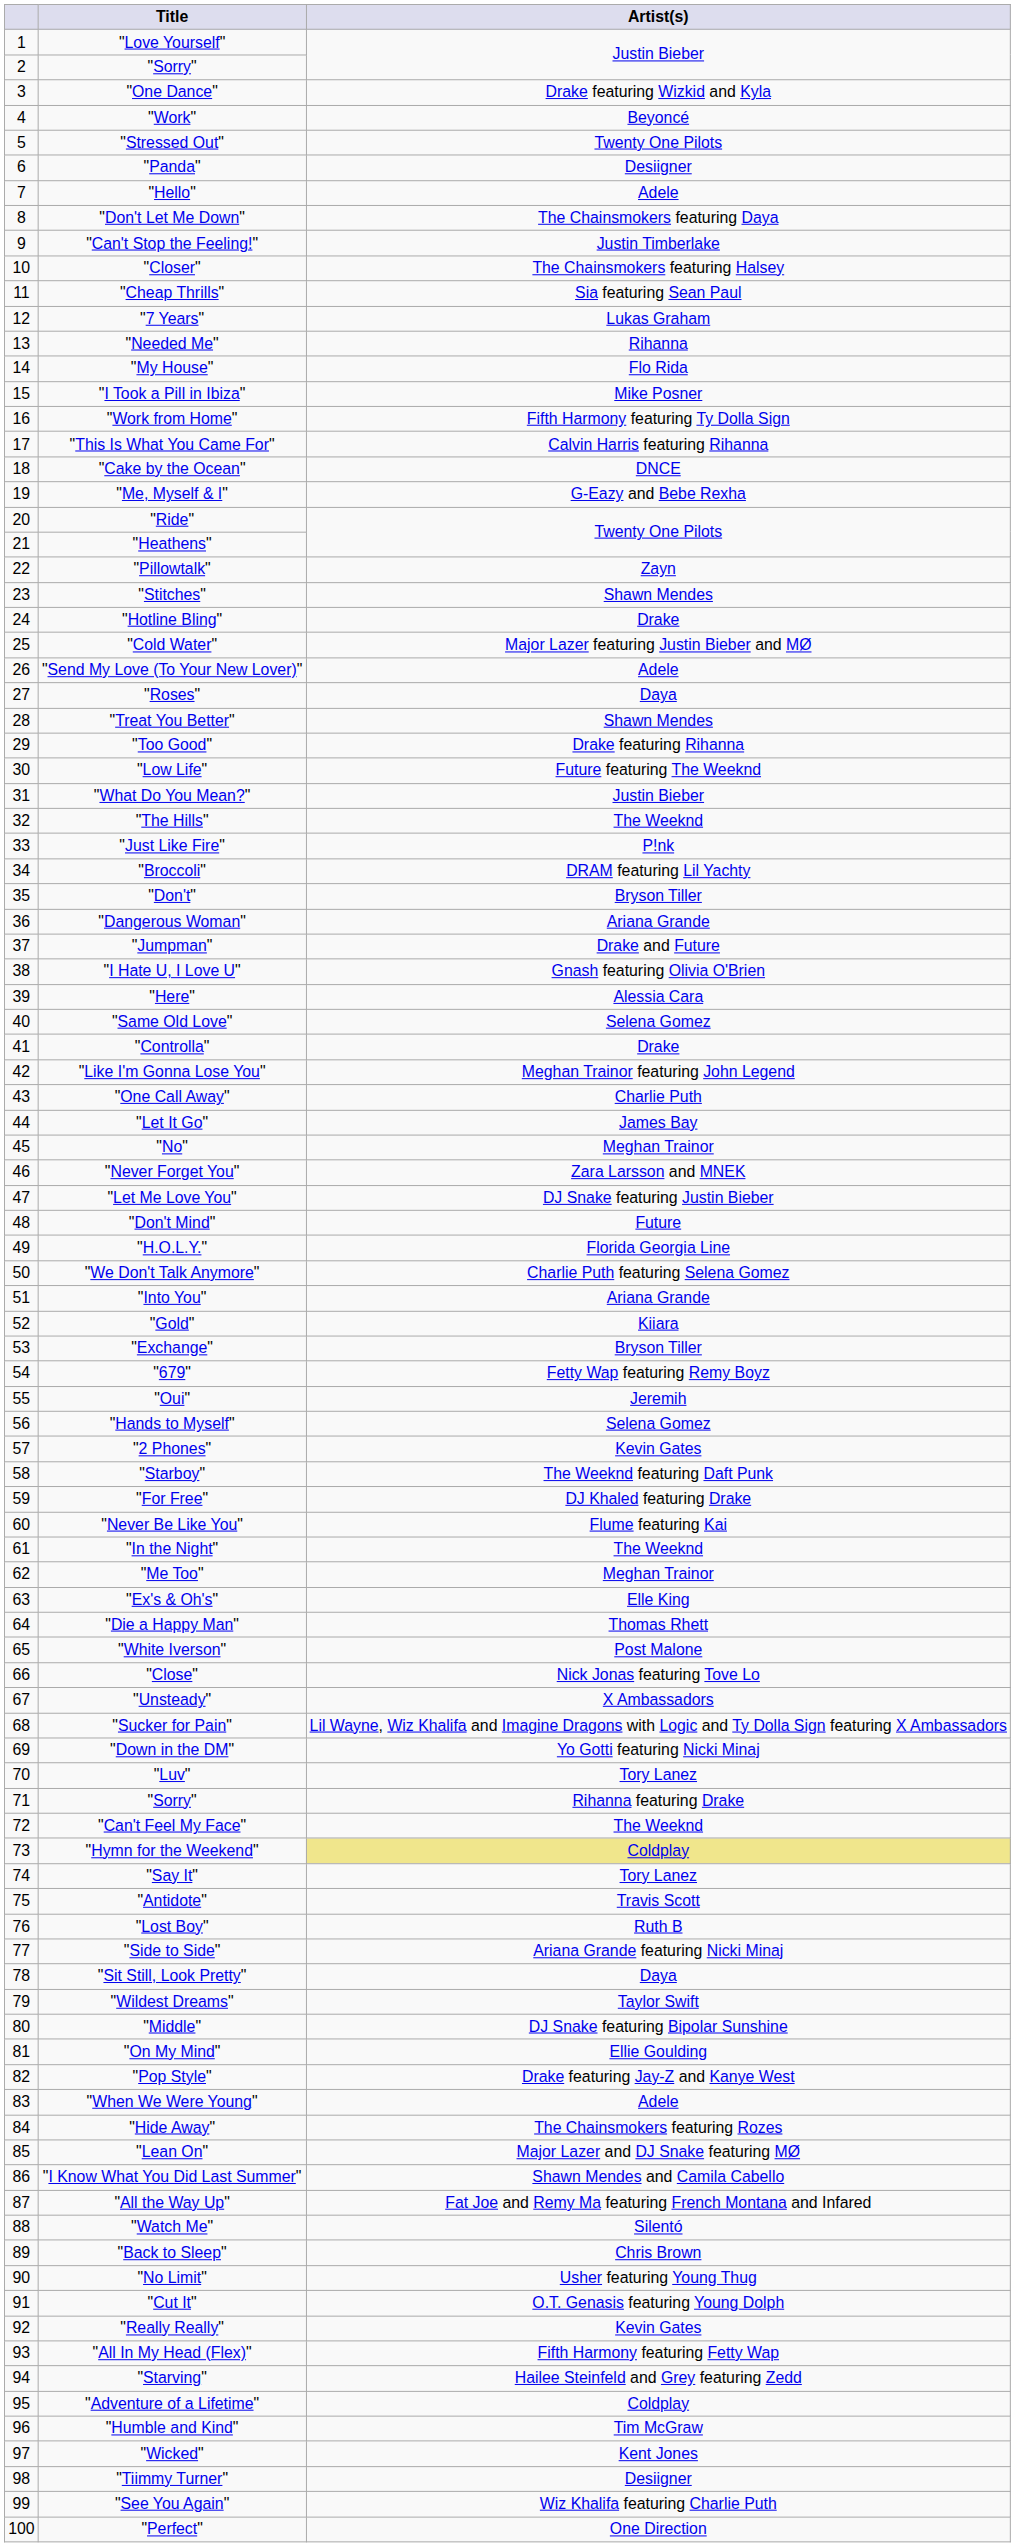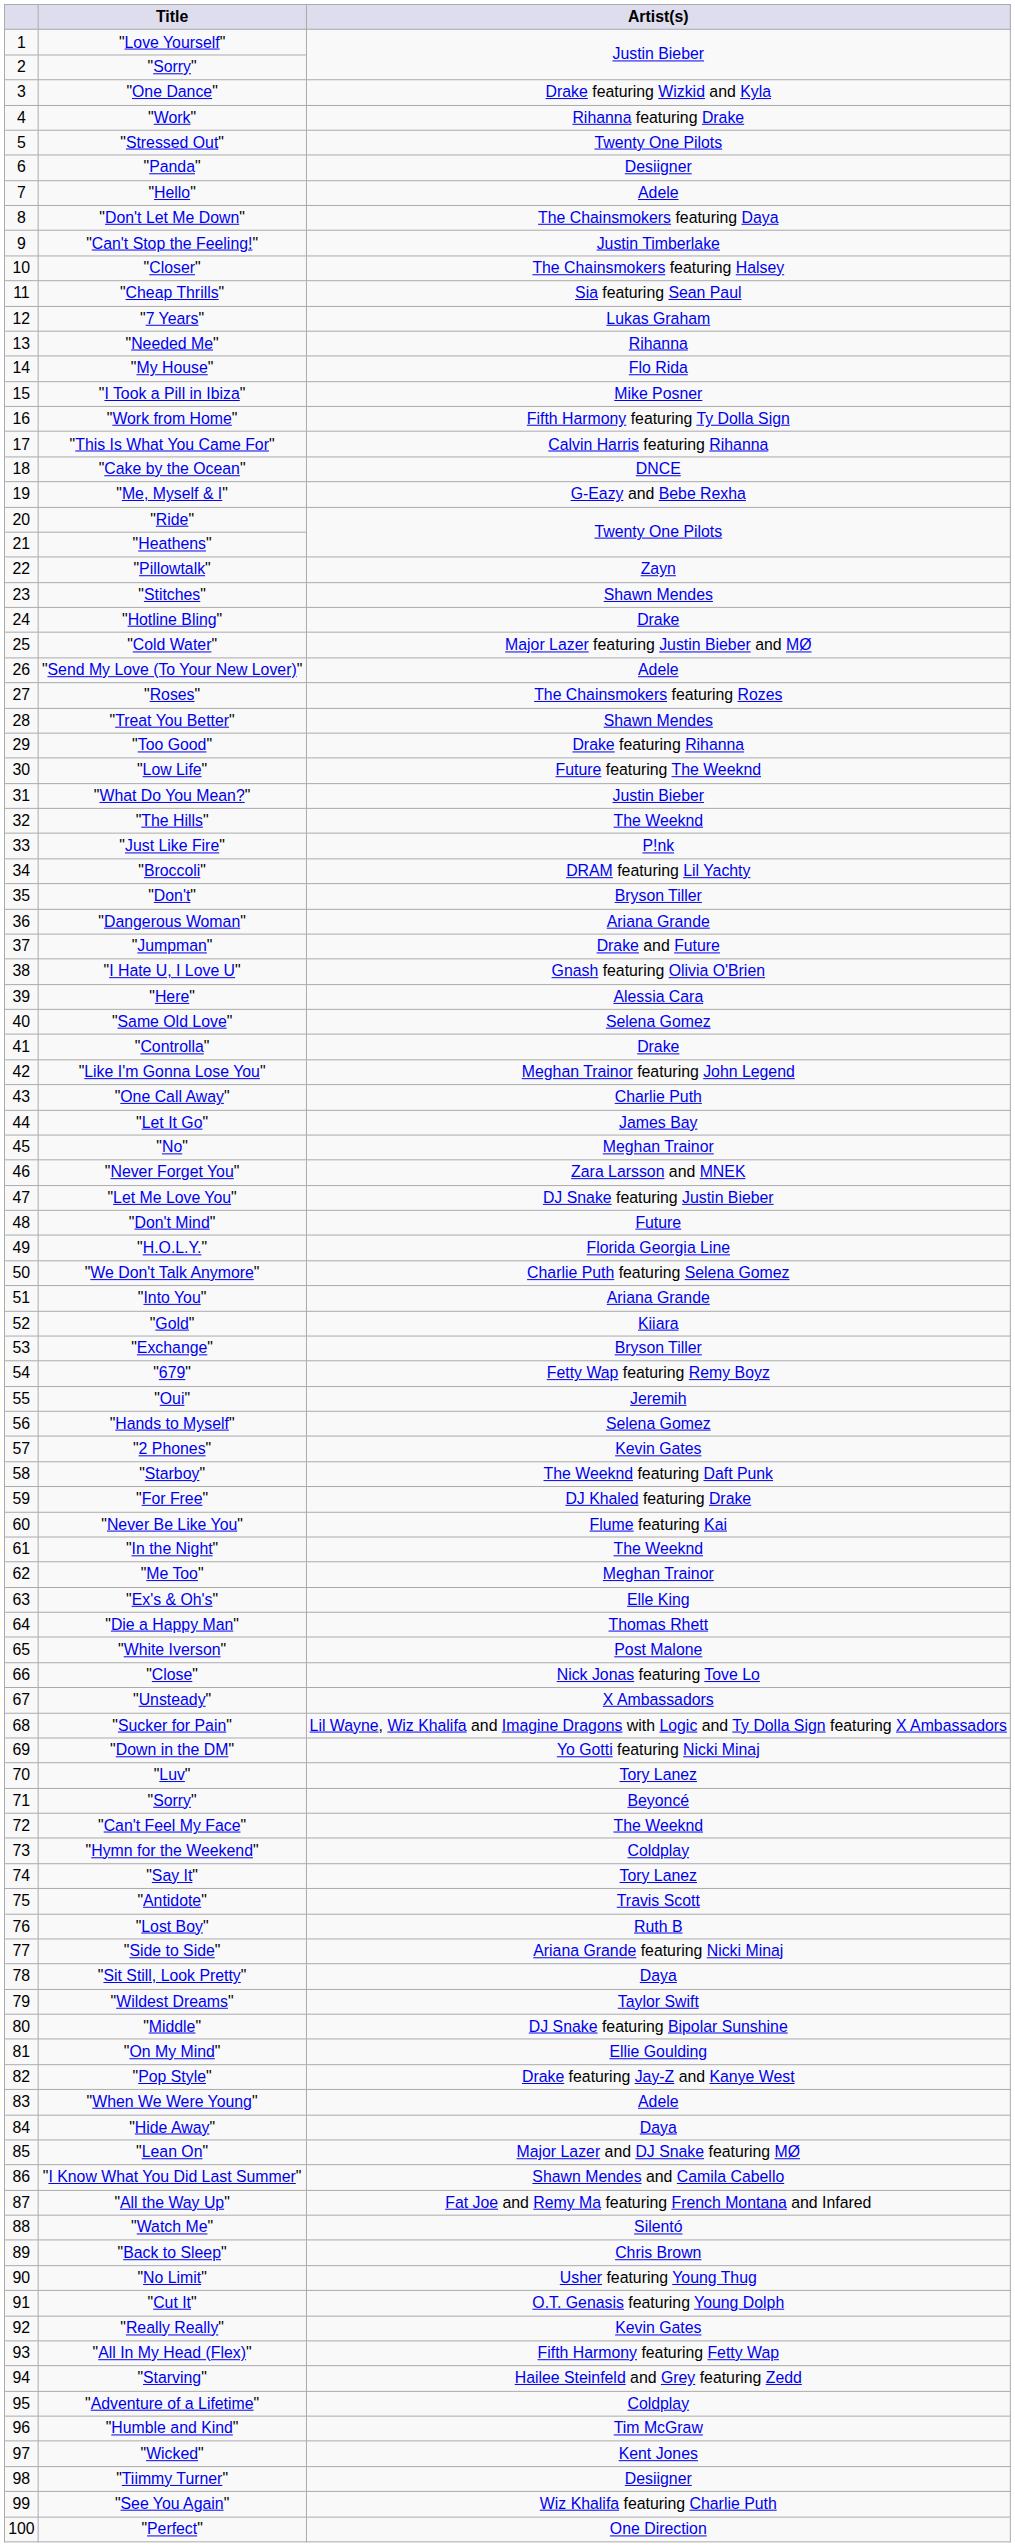"Work" | Artist(s): Beyoncé -> Rihanna featuring Drake
"Roses" | Artist(s): Daya -> The Chainsmokers featuring Rozes
71 / "Sorry" | Artist(s): Rihanna featuring Drake -> Beyoncé
"Hymn for the Weekend" | Artist(s): khaki background -> no background
"Hide Away" | Artist(s): The Chainsmokers featuring Rozes -> Daya
